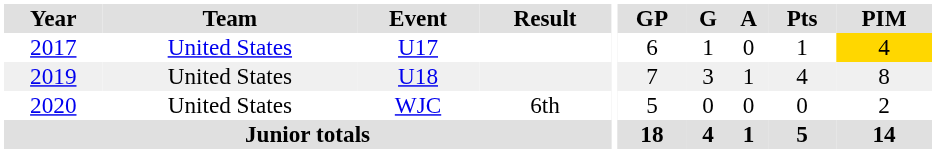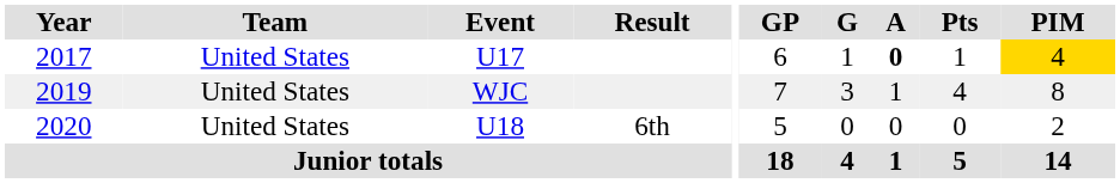2017 | A: normal -> bold
2019 | Event: U18 -> WJC
2020 | Event: WJC -> U18
